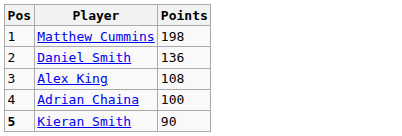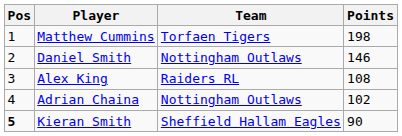+ column: Team | Torfaen Tigers | Nottingham Outlaws | Raiders RL | Nottingham Outlaws | Sheffield Hallam Eagles
Daniel Smith | Points: 136 -> 146
Adrian Chaina | Points: 100 -> 102
